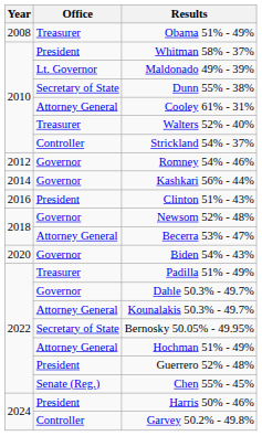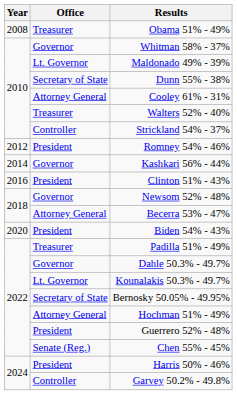Whitman 58% - 37% | Office: President -> Governor
Romney 54% - 46% | Office: Governor -> President
Biden 54% - 43% | Office: Governor -> President
Kounalakis 50.3% - 49.7% | Office: Attorney General -> Lt. Governor
